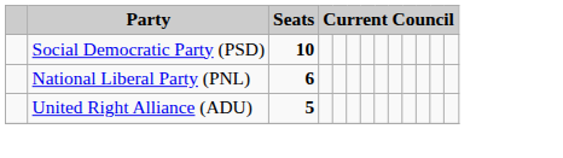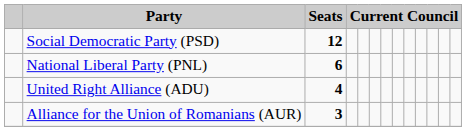Social Democratic Party (PSD) | Seats: 10 -> 12
United Right Alliance (ADU) | Seats: 5 -> 4
+ row: Alliance for the Union of Romanians (AUR) | 3
